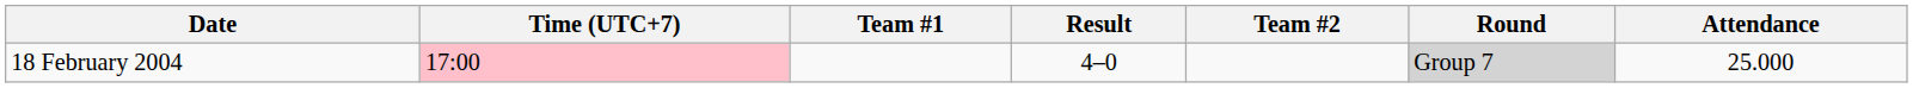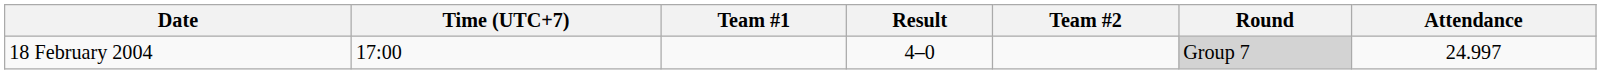18 February 2004 | Time (UTC+7): pink background -> no background
18 February 2004 | Attendance: 25.000 -> 24.997
